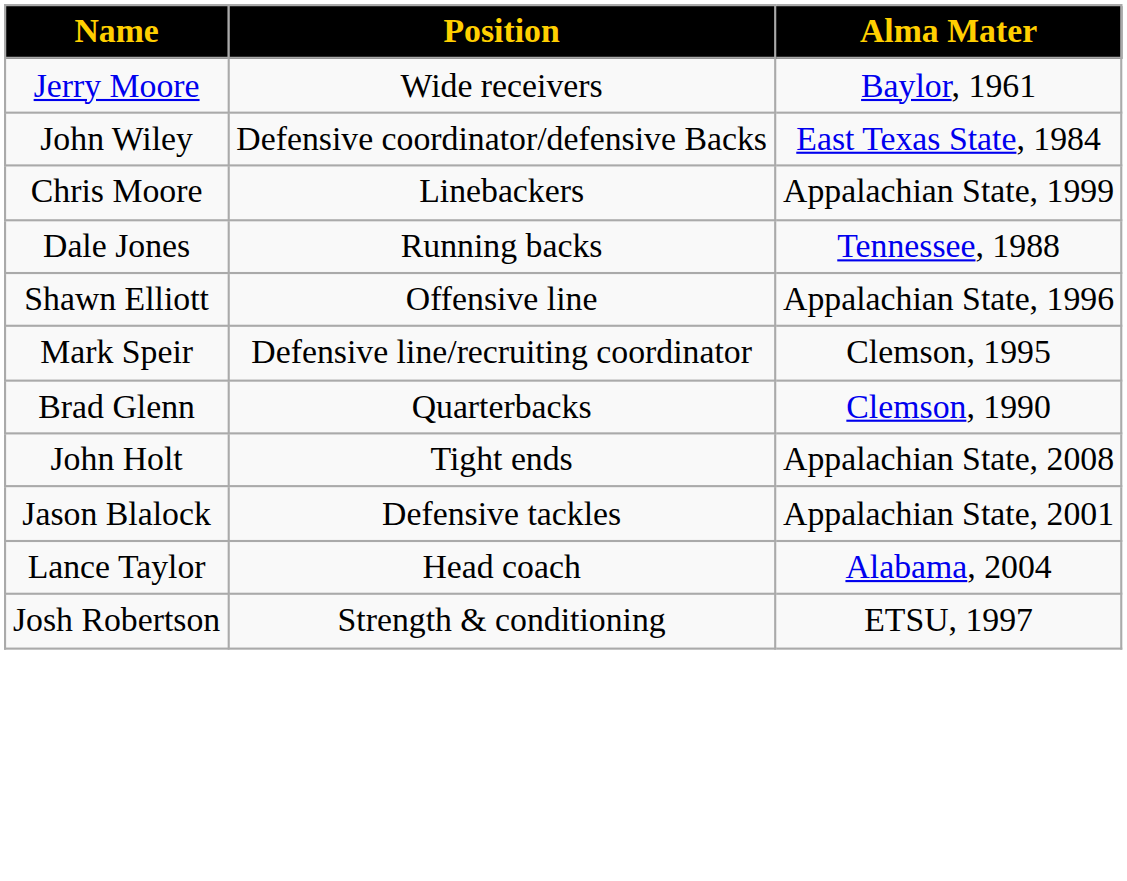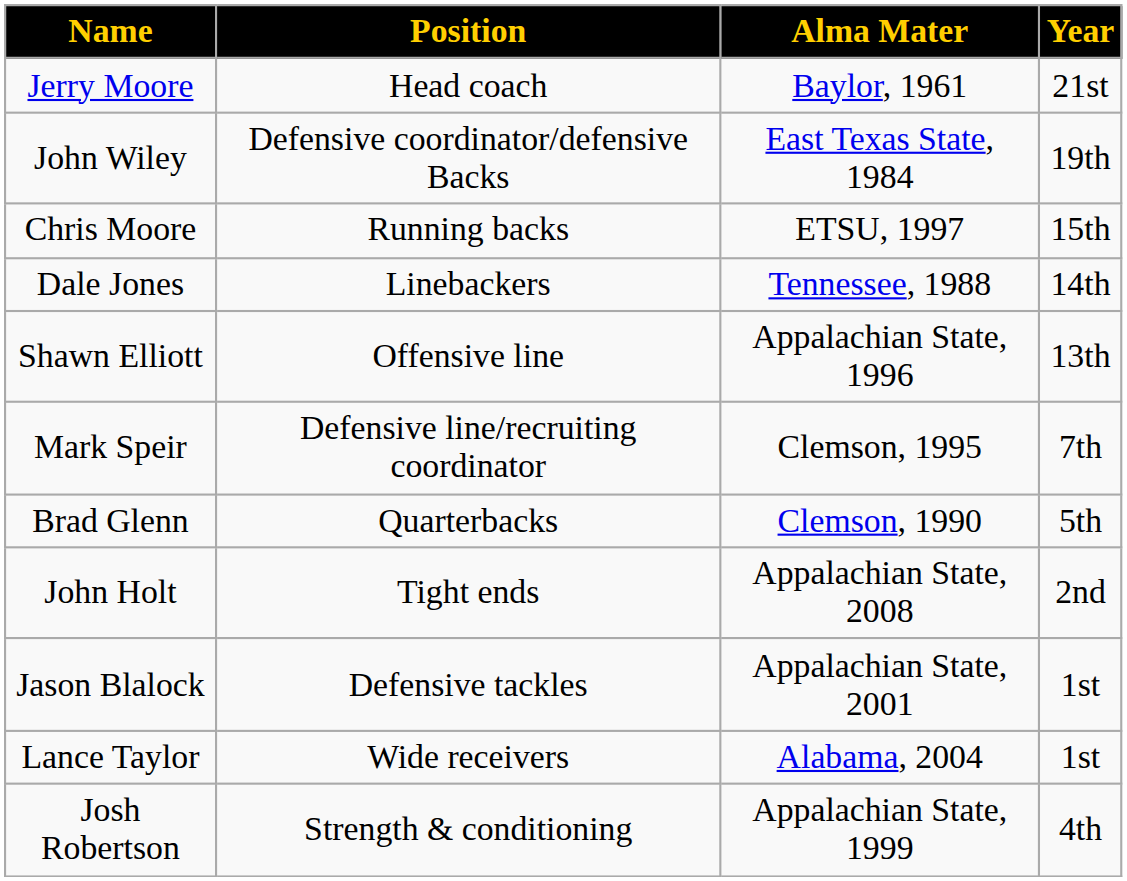+ column: Year | 21st | 19th | 15th | 14th | 13th | 7th | 5th | 2nd | 1st | 1st | 4th
Jerry Moore | Position: Wide receivers -> Head coach
Chris Moore | Position: Linebackers -> Running backs
Chris Moore | Alma Mater: Appalachian State, 1999 -> ETSU, 1997
Dale Jones | Position: Running backs -> Linebackers
Lance Taylor | Position: Head coach -> Wide receivers
Josh Robertson | Alma Mater: ETSU, 1997 -> Appalachian State, 1999
